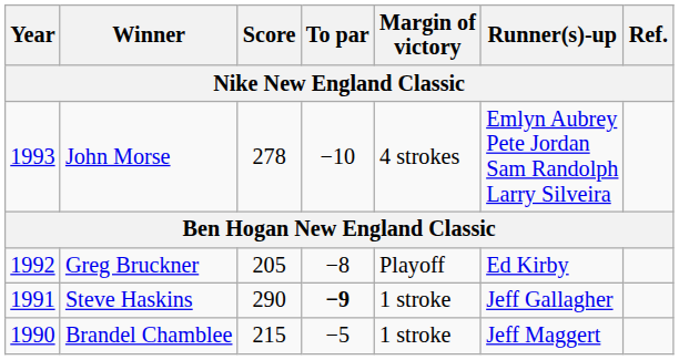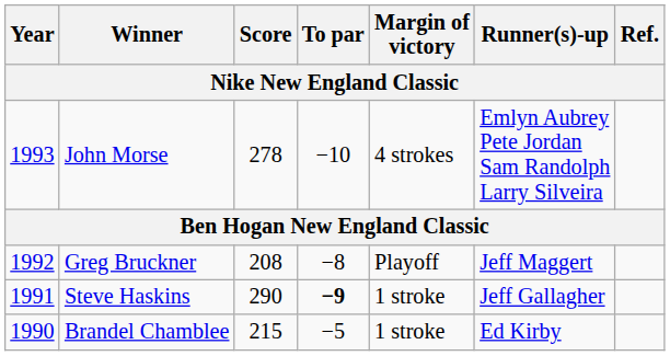Greg Bruckner | Score: 205 -> 208
Greg Bruckner | Runner(s)-up: Ed Kirby -> Jeff Maggert
Brandel Chamblee | Runner(s)-up: Jeff Maggert -> Ed Kirby
